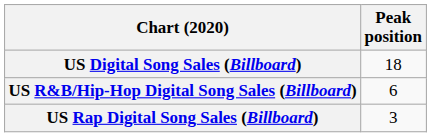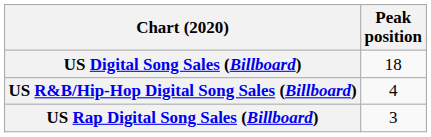US R&B/Hip-Hop Digital Song Sales (Billboard) | Peak position: 6 -> 4
